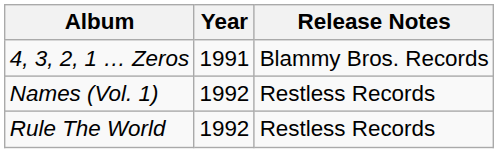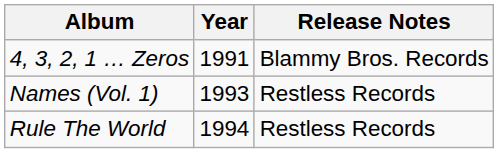Names (Vol. 1) | Year: 1992 -> 1993
Rule The World | Year: 1992 -> 1994
